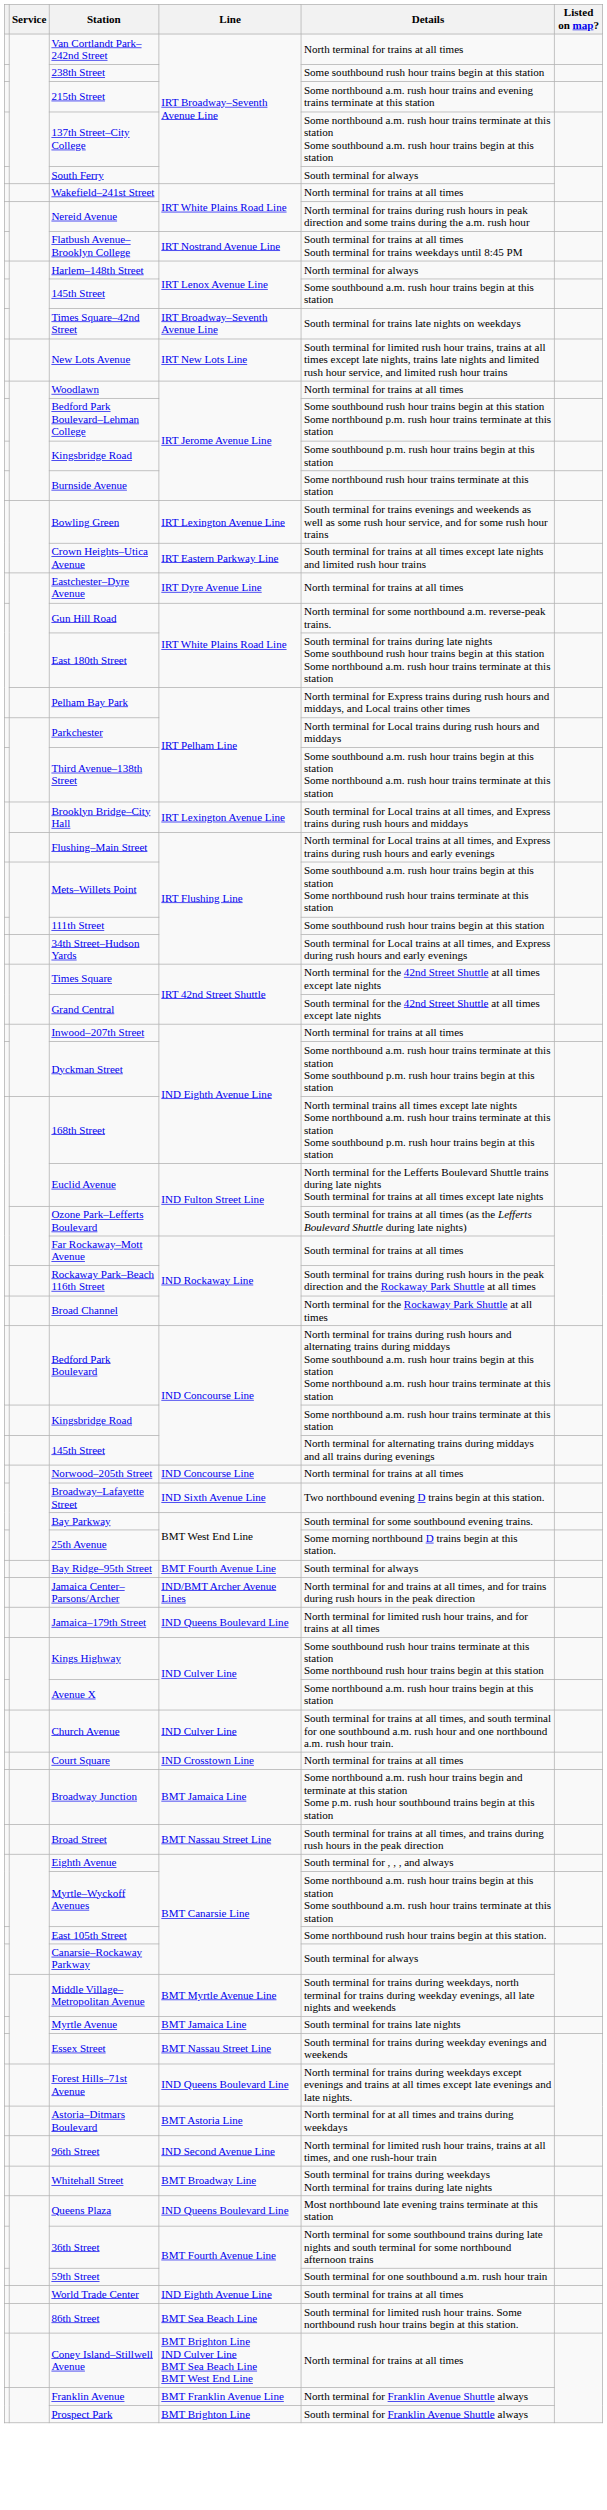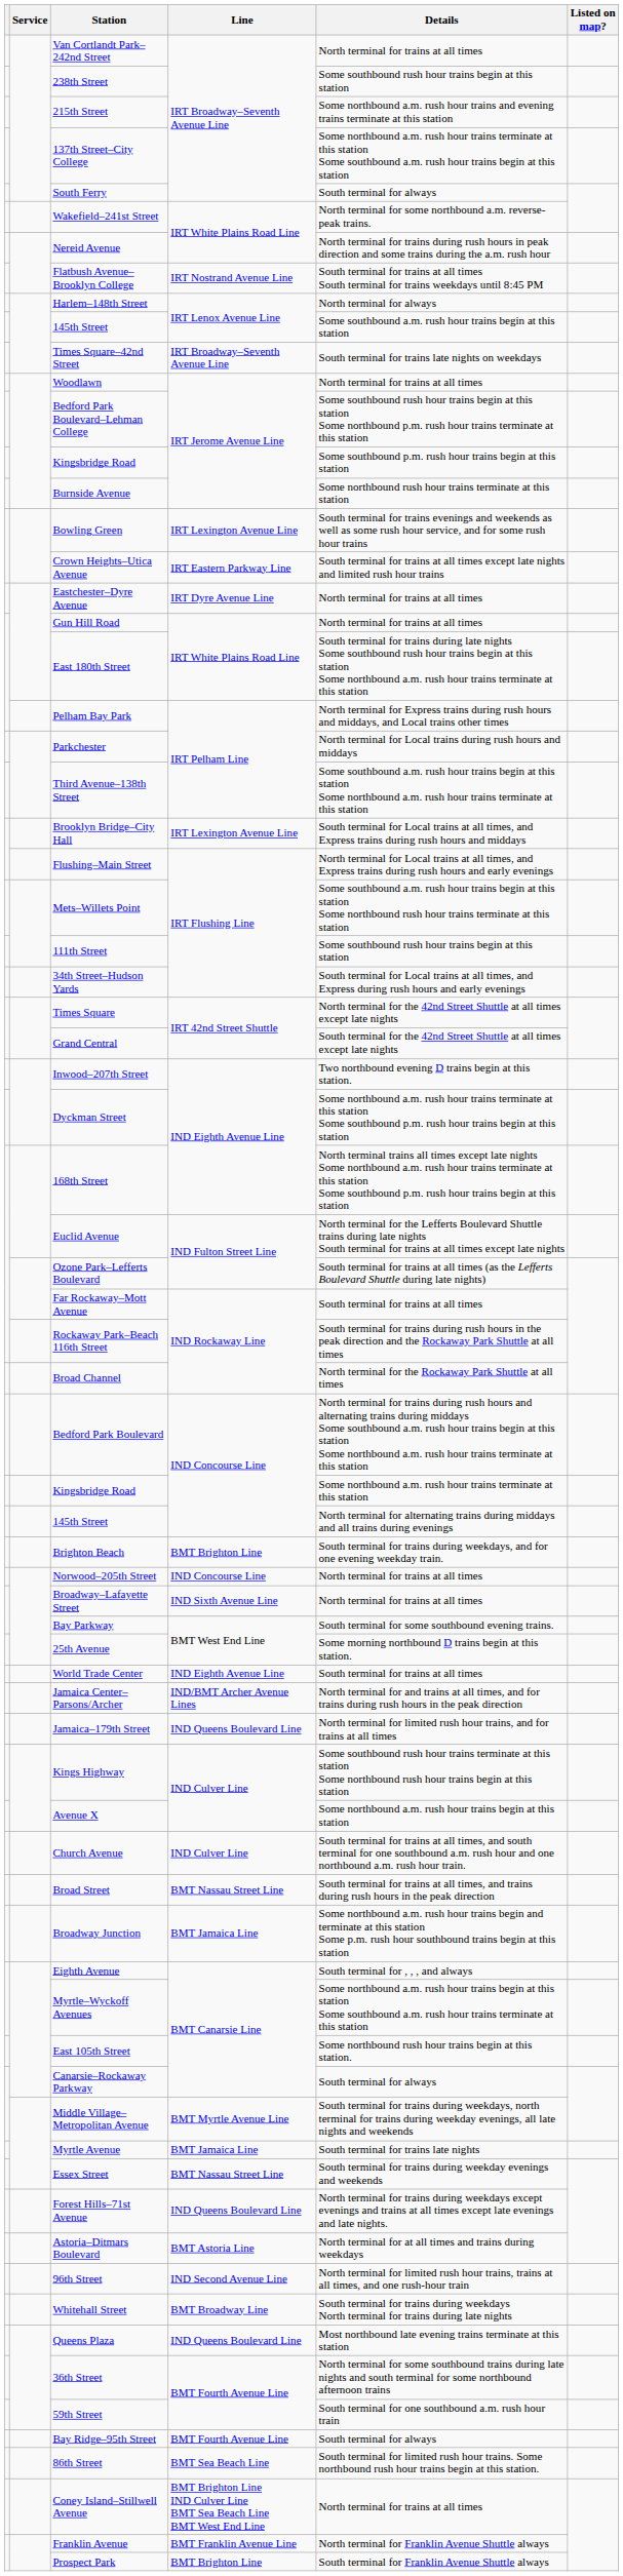Wakefield–241st Street | Details: North terminal for trains at all times -> North terminal for some northbound a.m. reverse-peak trains.
- row: New Lots Avenue | IRT New Lots Line | South terminal for limited rush hour trains, trains at all times except late nights, trains late nights and limited rush hour service, and limited rush hour trains
Gun Hill Road | Details: North terminal for some northbound a.m. reverse-peak trains. -> North terminal for trains at all times
Inwood–207th Street | Details: North terminal for trains at all times -> Two northbound evening D trains begin at this station.
+ row: Brighton Beach | BMT Brighton Line | South terminal for trains during weekdays, and for one evening weekday train.
Broadway–Lafayette Street | Details: Two northbound evening D trains begin at this station. -> North terminal for trains at all times
rows swapped: World Trade Center <-> Bay Ridge–95th Street
- row: Court Square | IND Crosstown Line | North terminal for trains at all times
rows swapped: Broadway Junction <-> Broad Street
